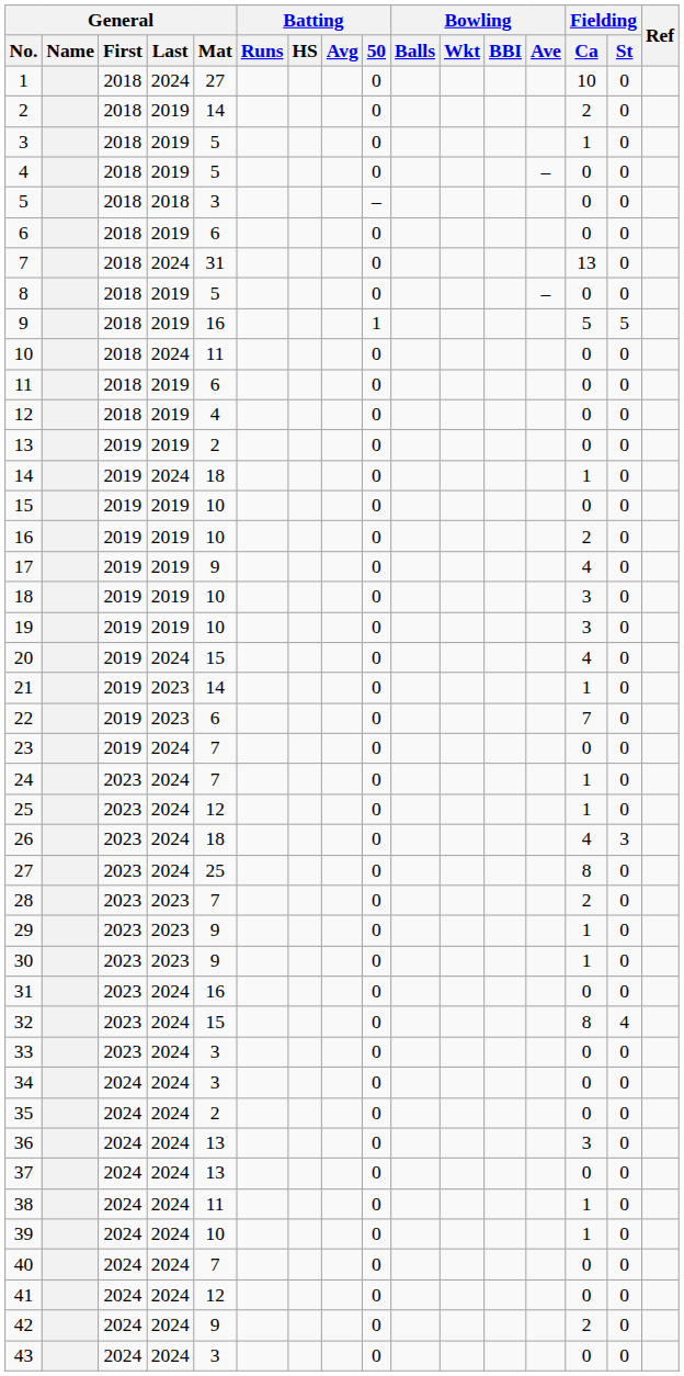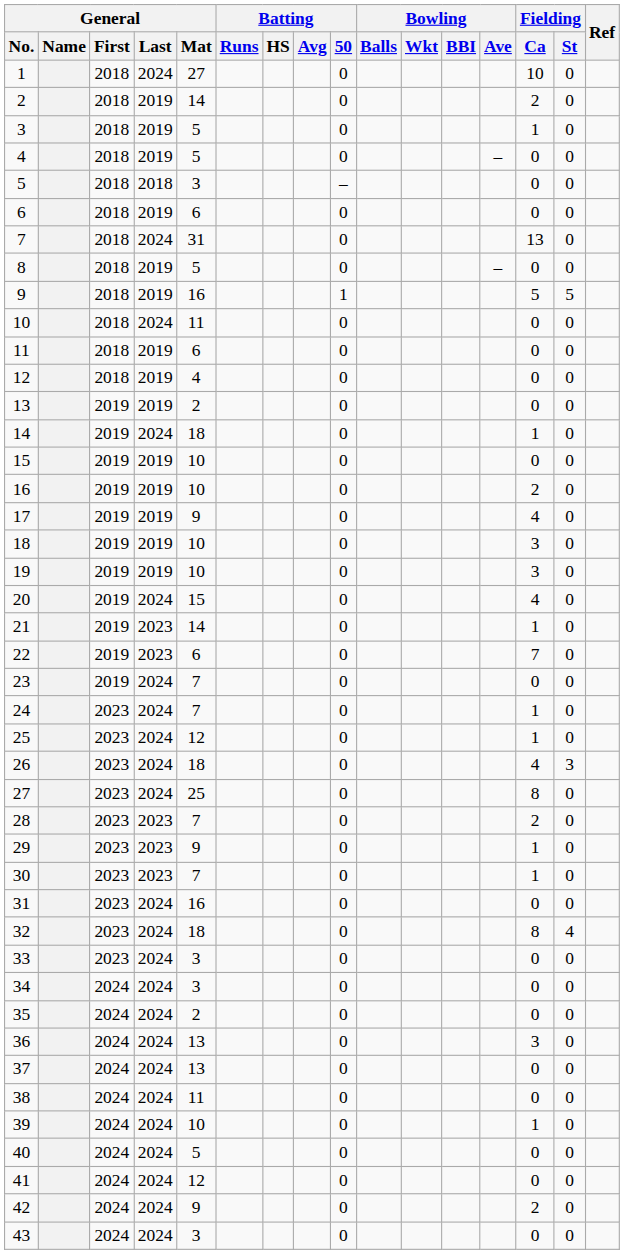30 | General / Mat: 9 -> 7
32 | General / Mat: 15 -> 18
38 | Fielding / Ca: 1 -> 0
40 | General / Mat: 7 -> 5
